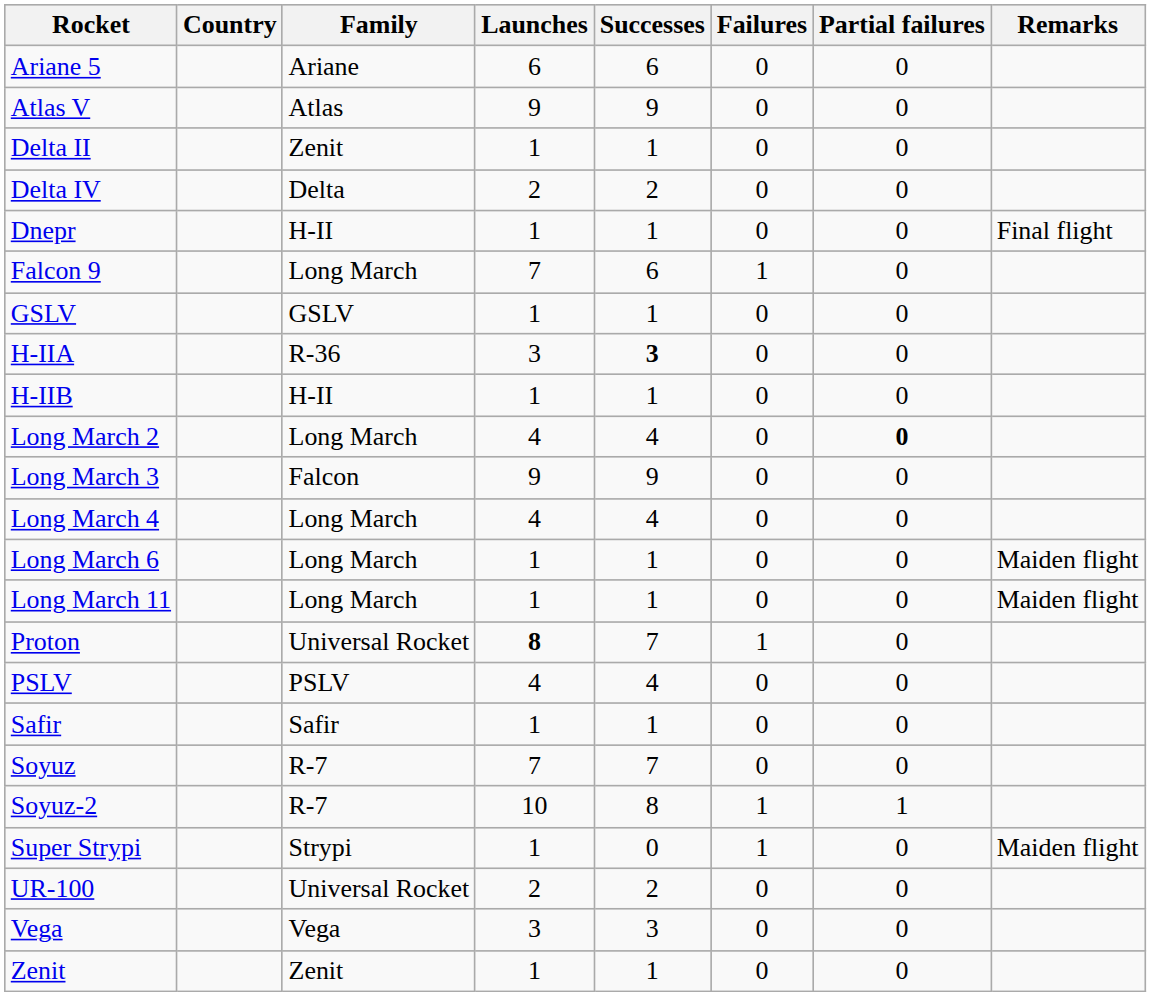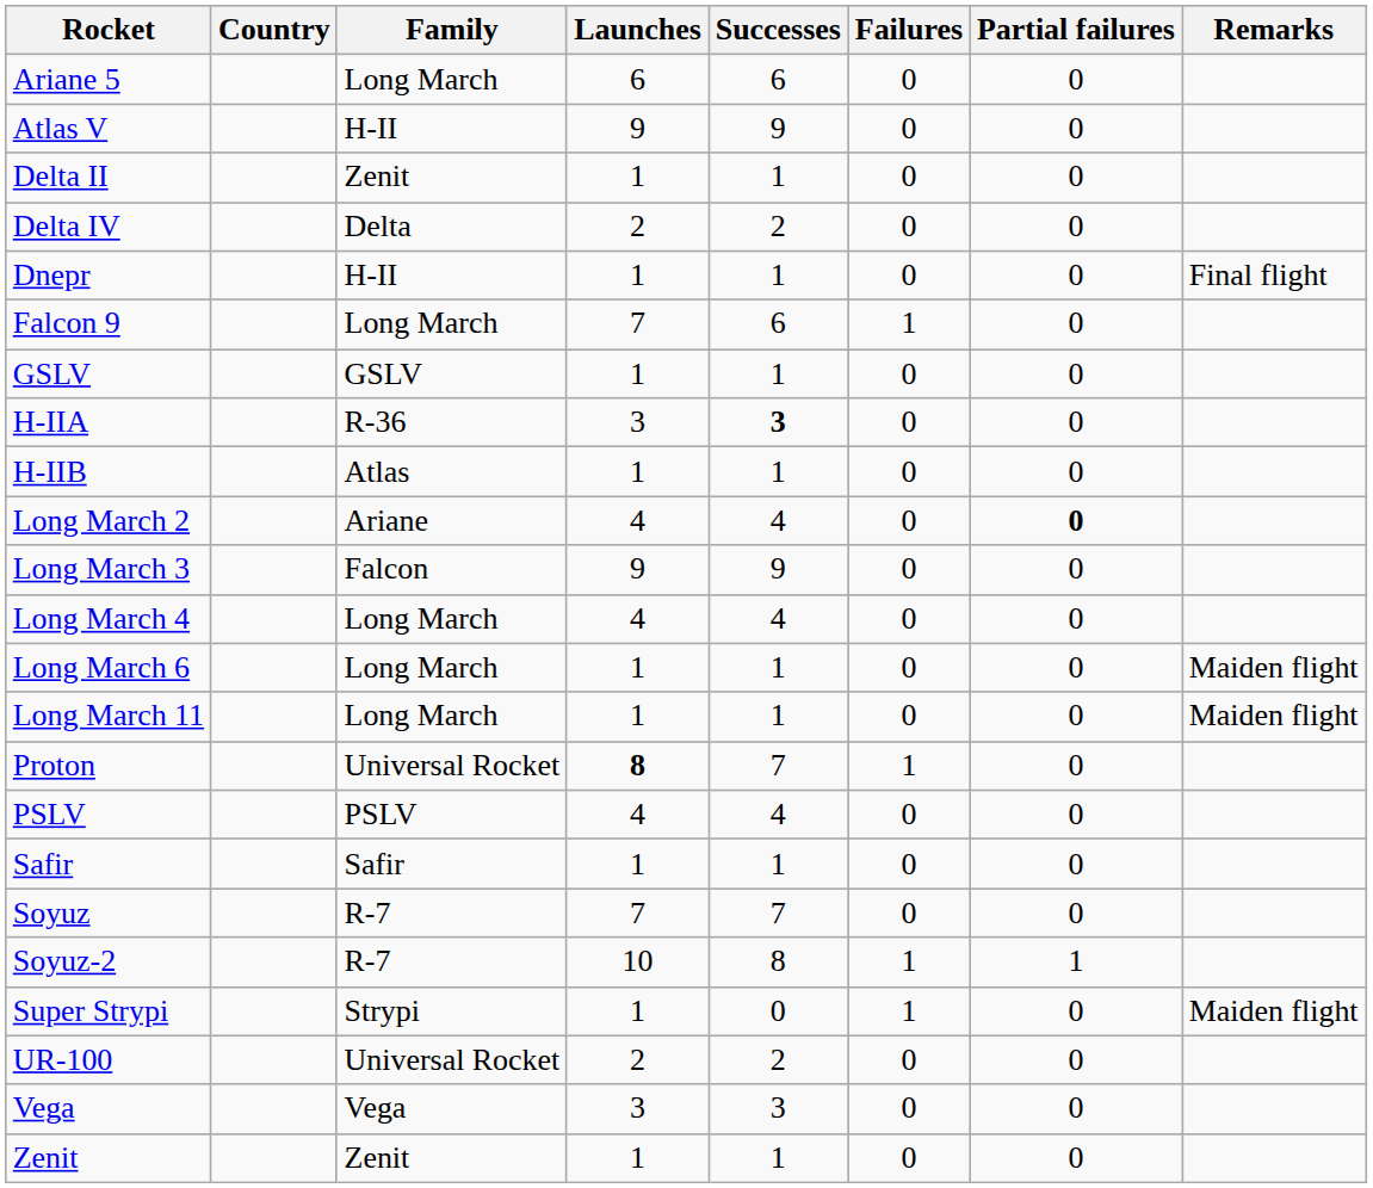Ariane 5 | Family: Ariane -> Long March
Atlas V | Family: Atlas -> H-II
H-IIB | Family: H-II -> Atlas
Long March 2 | Family: Long March -> Ariane
